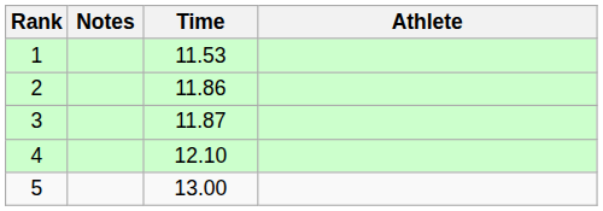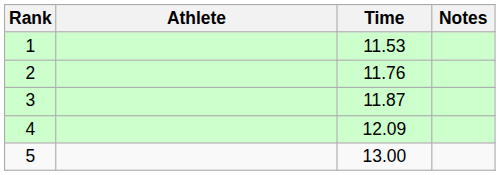columns swapped: Athlete <-> Notes
2 | Time: 11.86 -> 11.76
4 | Time: 12.10 -> 12.09
